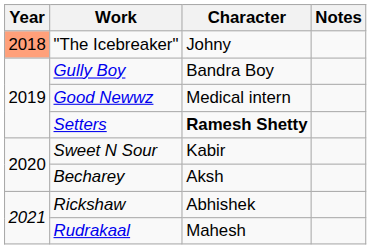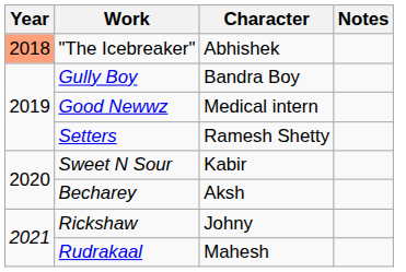"The Icebreaker" | Character: Johny -> Abhishek
Setters | Character: bold -> normal
Rickshaw | Character: Abhishek -> Johny
